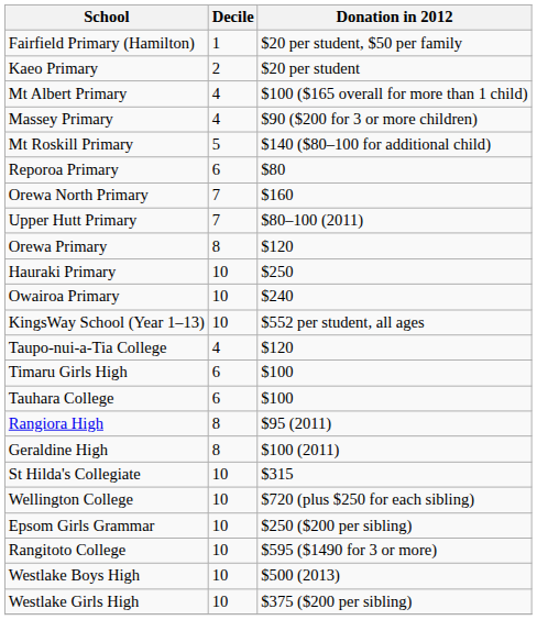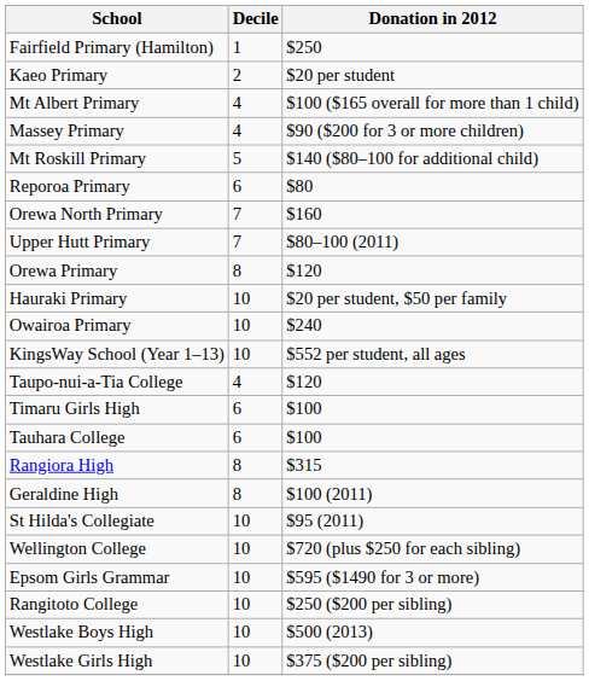Fairfield Primary (Hamilton) | Donation in 2012: $20 per student, $50 per family -> $250
Hauraki Primary | Donation in 2012: $250 -> $20 per student, $50 per family
Rangiora High | Donation in 2012: $95 (2011) -> $315
St Hilda's Collegiate | Donation in 2012: $315 -> $95 (2011)
Epsom Girls Grammar | Donation in 2012: $250 ($200 per sibling) -> $595 ($1490 for 3 or more)
Rangitoto College | Donation in 2012: $595 ($1490 for 3 or more) -> $250 ($200 per sibling)
